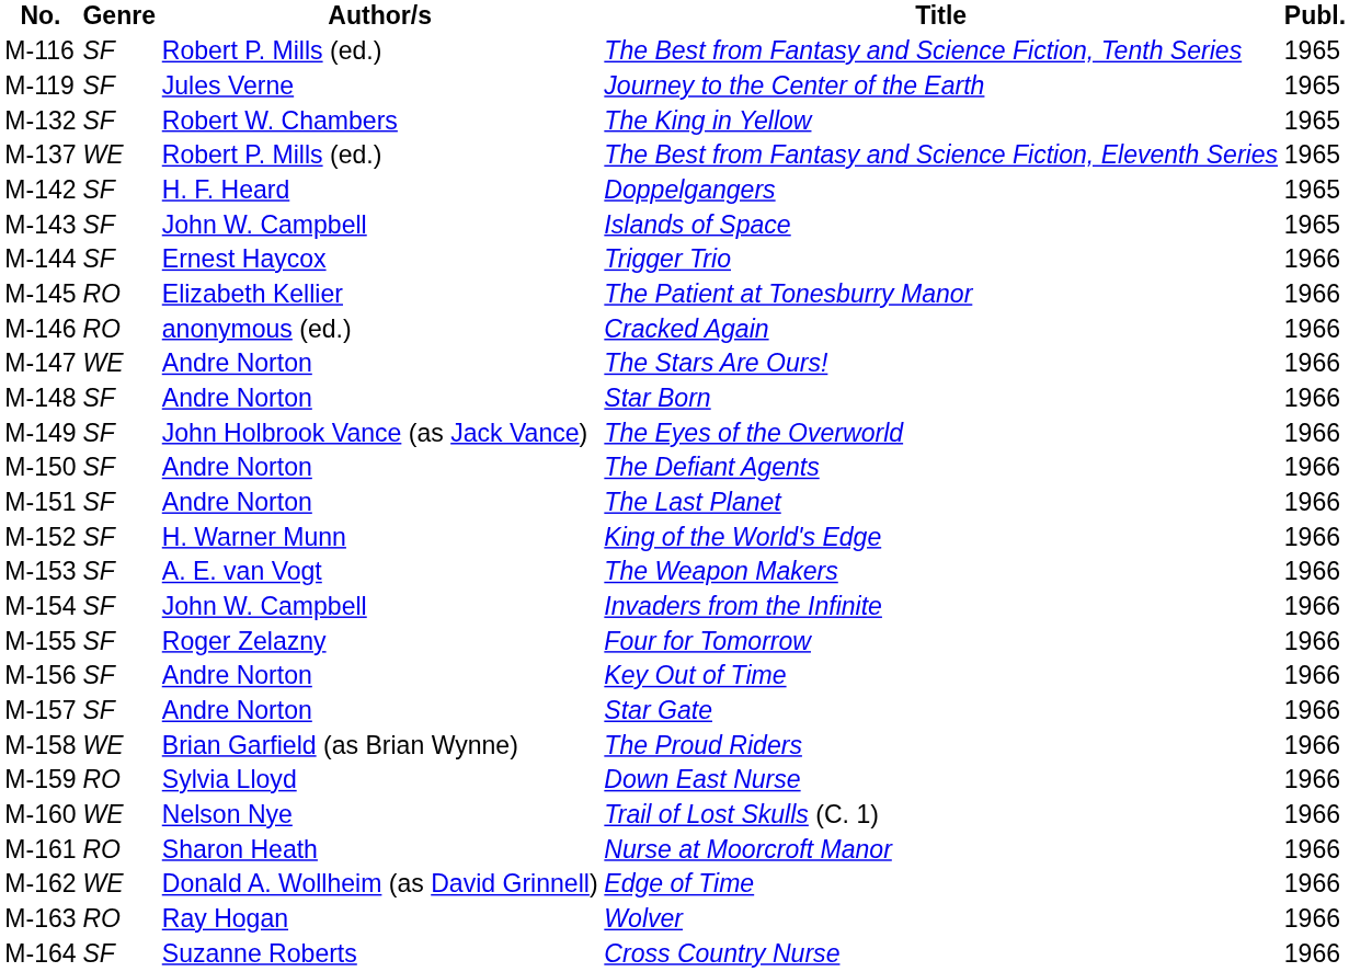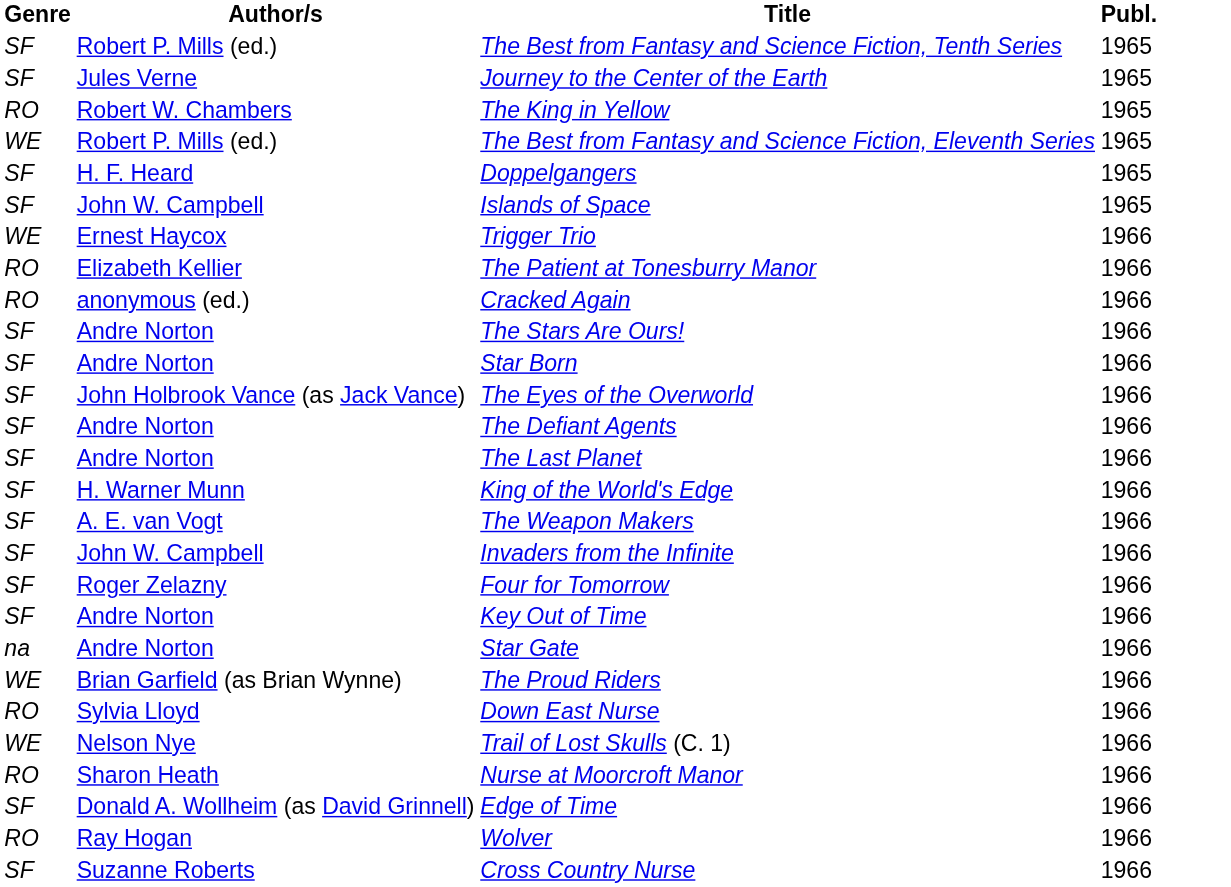- column: No. | M-116 | M-119 | M-132 | M-137 | M-142 | M-143 | M-144 | M-145 | M-146 | M-147 | M-148 | M-149 | M-150 | M-151 | M-152 | M-153 | M-154 | M-155 | M-156 | M-157 | M-158 | M-159 | M-160 | M-161 | M-162 | M-163 | M-164
The King in Yellow | Genre: SF -> RO
Trigger Trio | Genre: SF -> WE
The Stars Are Ours! | Genre: WE -> SF
Star Gate | Genre: SF -> na
Edge of Time | Genre: WE -> SF
